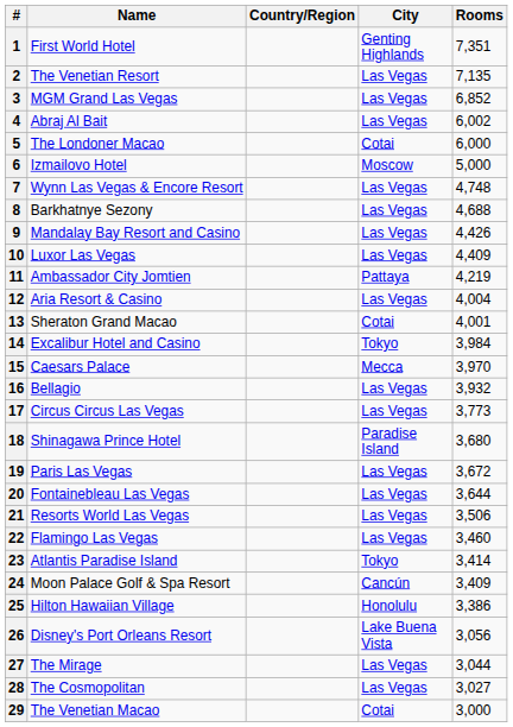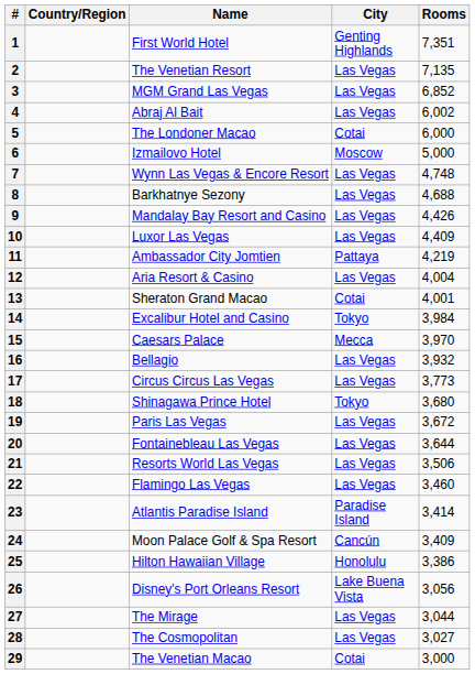columns swapped: Name <-> Country/Region
18 | City: Paradise Island -> Tokyo
23 | City: Tokyo -> Paradise Island
